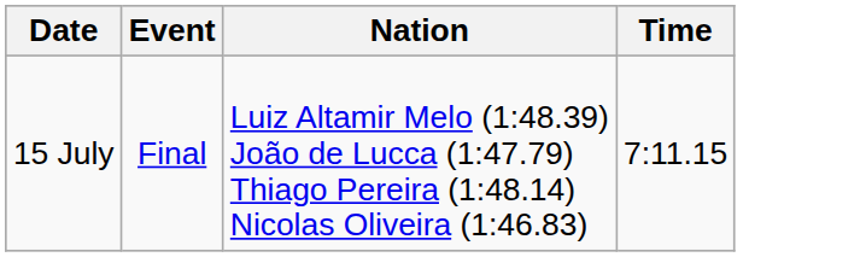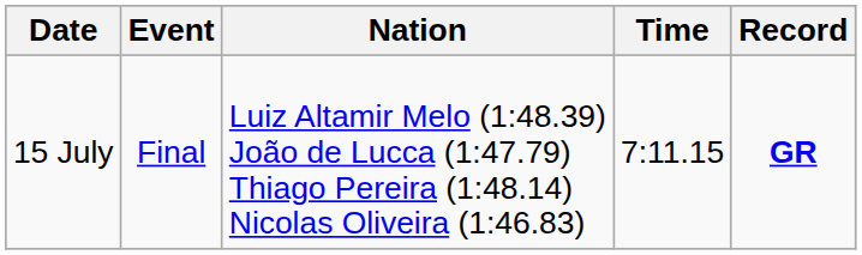+ column: Record | GR
